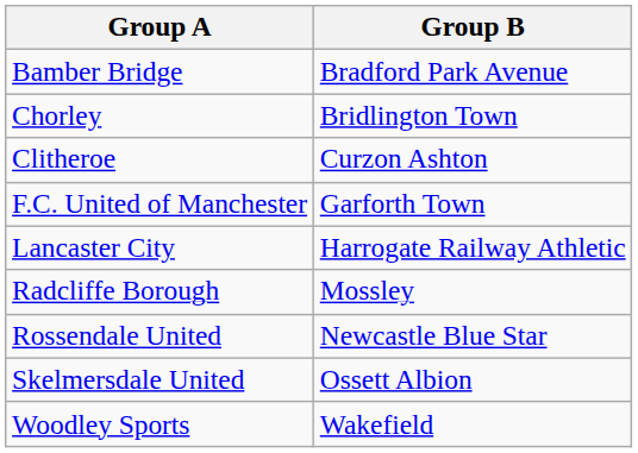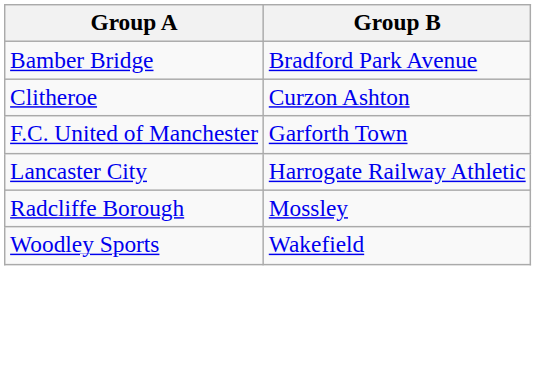- row: Chorley | Bridlington Town
- row: Rossendale United | Newcastle Blue Star
- row: Skelmersdale United | Ossett Albion
